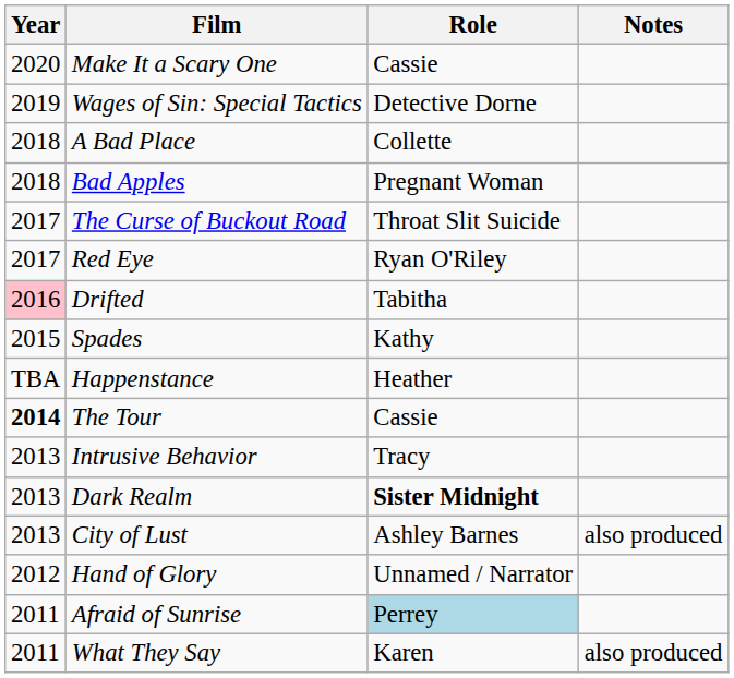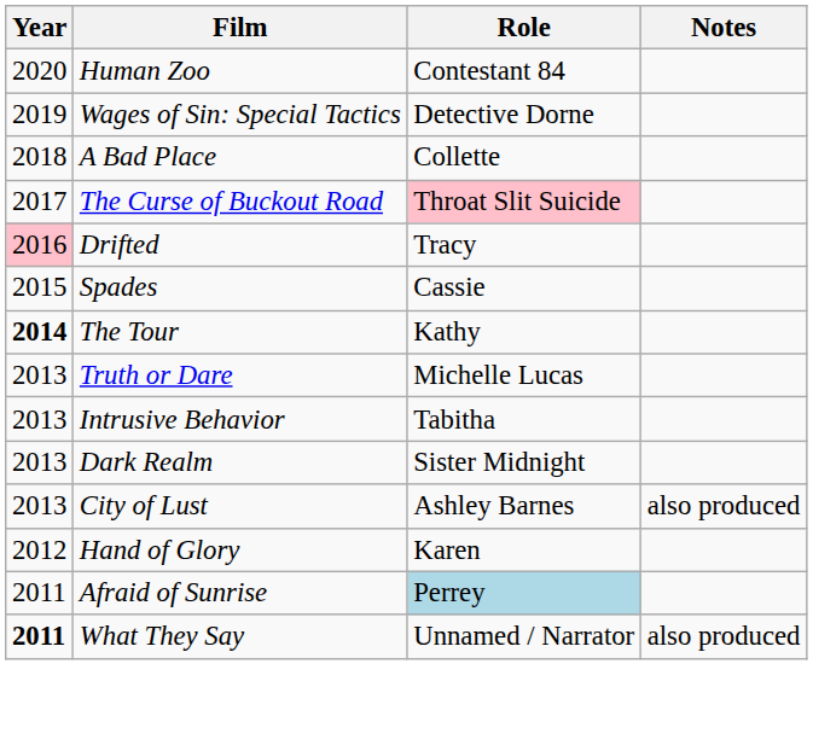- row: 2020 | Make It a Scary One | Cassie
+ row: 2020 | Human Zoo | Contestant 84
- row: 2018 | Bad Apples | Pregnant Woman
The Curse of Buckout Road | Role: no background -> pink background
- row: 2017 | Red Eye | Ryan O'Riley
Drifted | Role: Tabitha -> Tracy
Spades | Role: Kathy -> Cassie
- row: TBA | Happenstance | Heather
The Tour | Role: Cassie -> Kathy
+ row: 2013 | Truth or Dare | Michelle Lucas
Intrusive Behavior | Role: Tracy -> Tabitha
Dark Realm | Role: bold -> normal
Hand of Glory | Role: Unnamed / Narrator -> Karen
What They Say | Year: normal -> bold
What They Say | Role: Karen -> Unnamed / Narrator
